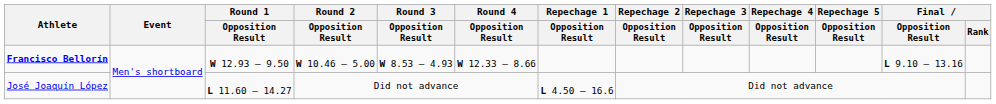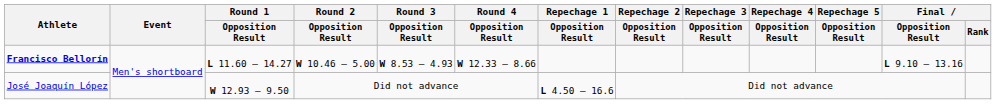Francisco Bellorín | Round 1 / Opposition Result: W 12.93 – 9.50 -> L 11.60 – 14.27
José Joaquín López | Round 1 / Opposition Result: L 11.60 – 14.27 -> W 12.93 – 9.50
